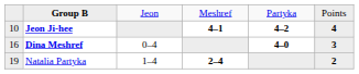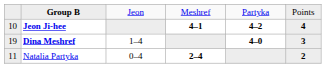Dina Meshref | column 1: 16 -> 19
Dina Meshref | column 3: 0–4 -> 1–4
Natalia Partyka | column 1: 19 -> 11
Natalia Partyka | column 3: 1–4 -> 0–4
